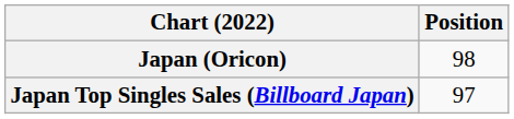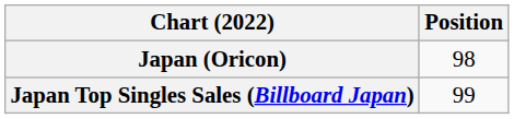Japan Top Singles Sales (Billboard Japan) | Position: 97 -> 99
